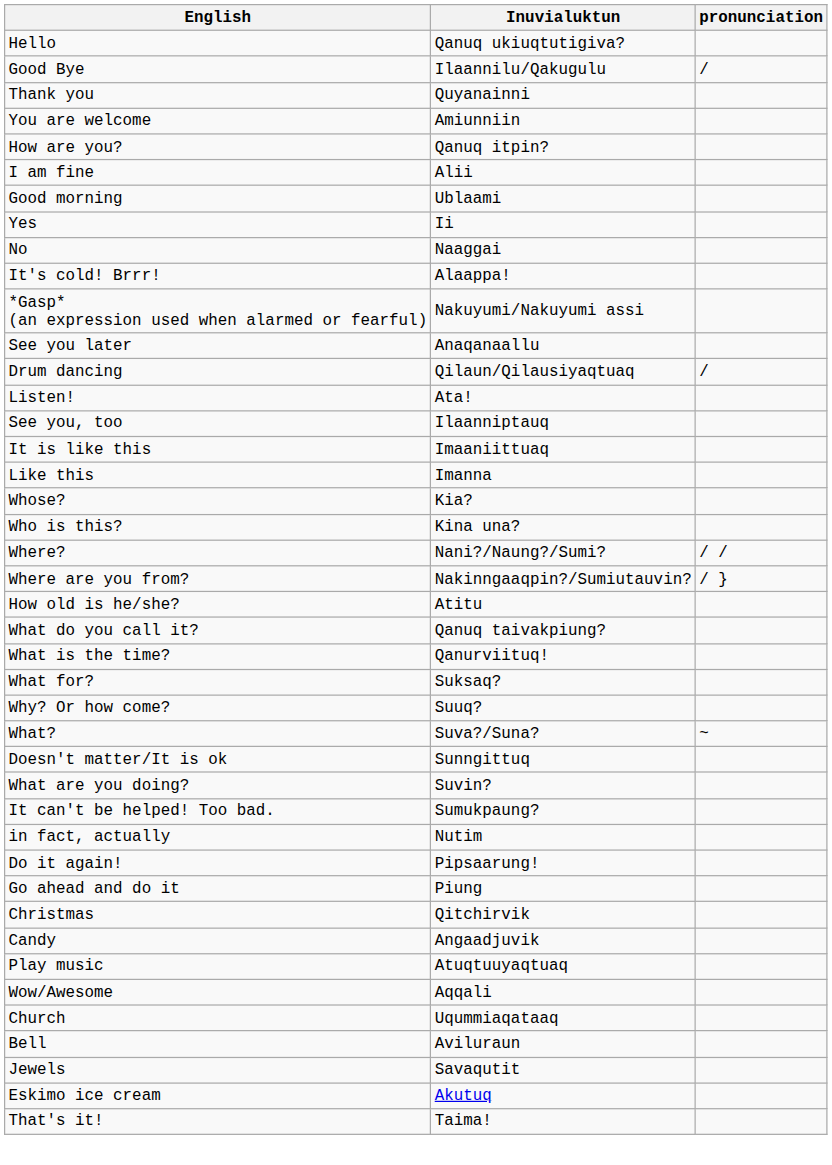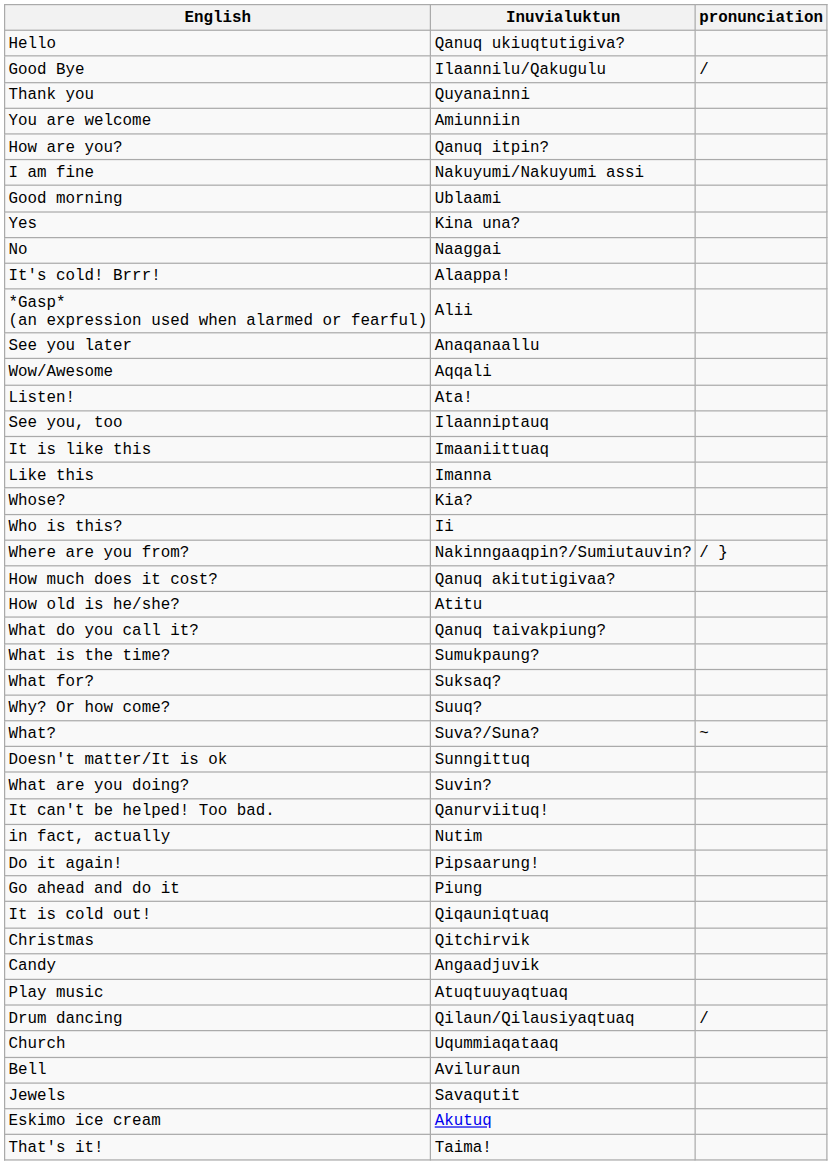I am fine | Inuvialuktun: Alii -> Nakuyumi/Nakuyumi assi
Yes | Inuvialuktun: Ii -> Kina una?
*Gasp* (an expression used when alarmed or fearful) | Inuvialuktun: Nakuyumi/Nakuyumi assi -> Alii
rows swapped: Wow/Awesome <-> Drum dancing
Who is this? | Inuvialuktun: Kina una? -> Ii
- row: Where? | Nani?/Naung?/Sumi? | / /
+ row: How much does it cost? | Qanuq akitutigivaa?
What is the time? | Inuvialuktun: Qanurviituq! -> Sumukpaung?
It can't be helped! Too bad. | Inuvialuktun: Sumukpaung? -> Qanurviituq!
+ row: It is cold out! | Qiqauniqtuaq
